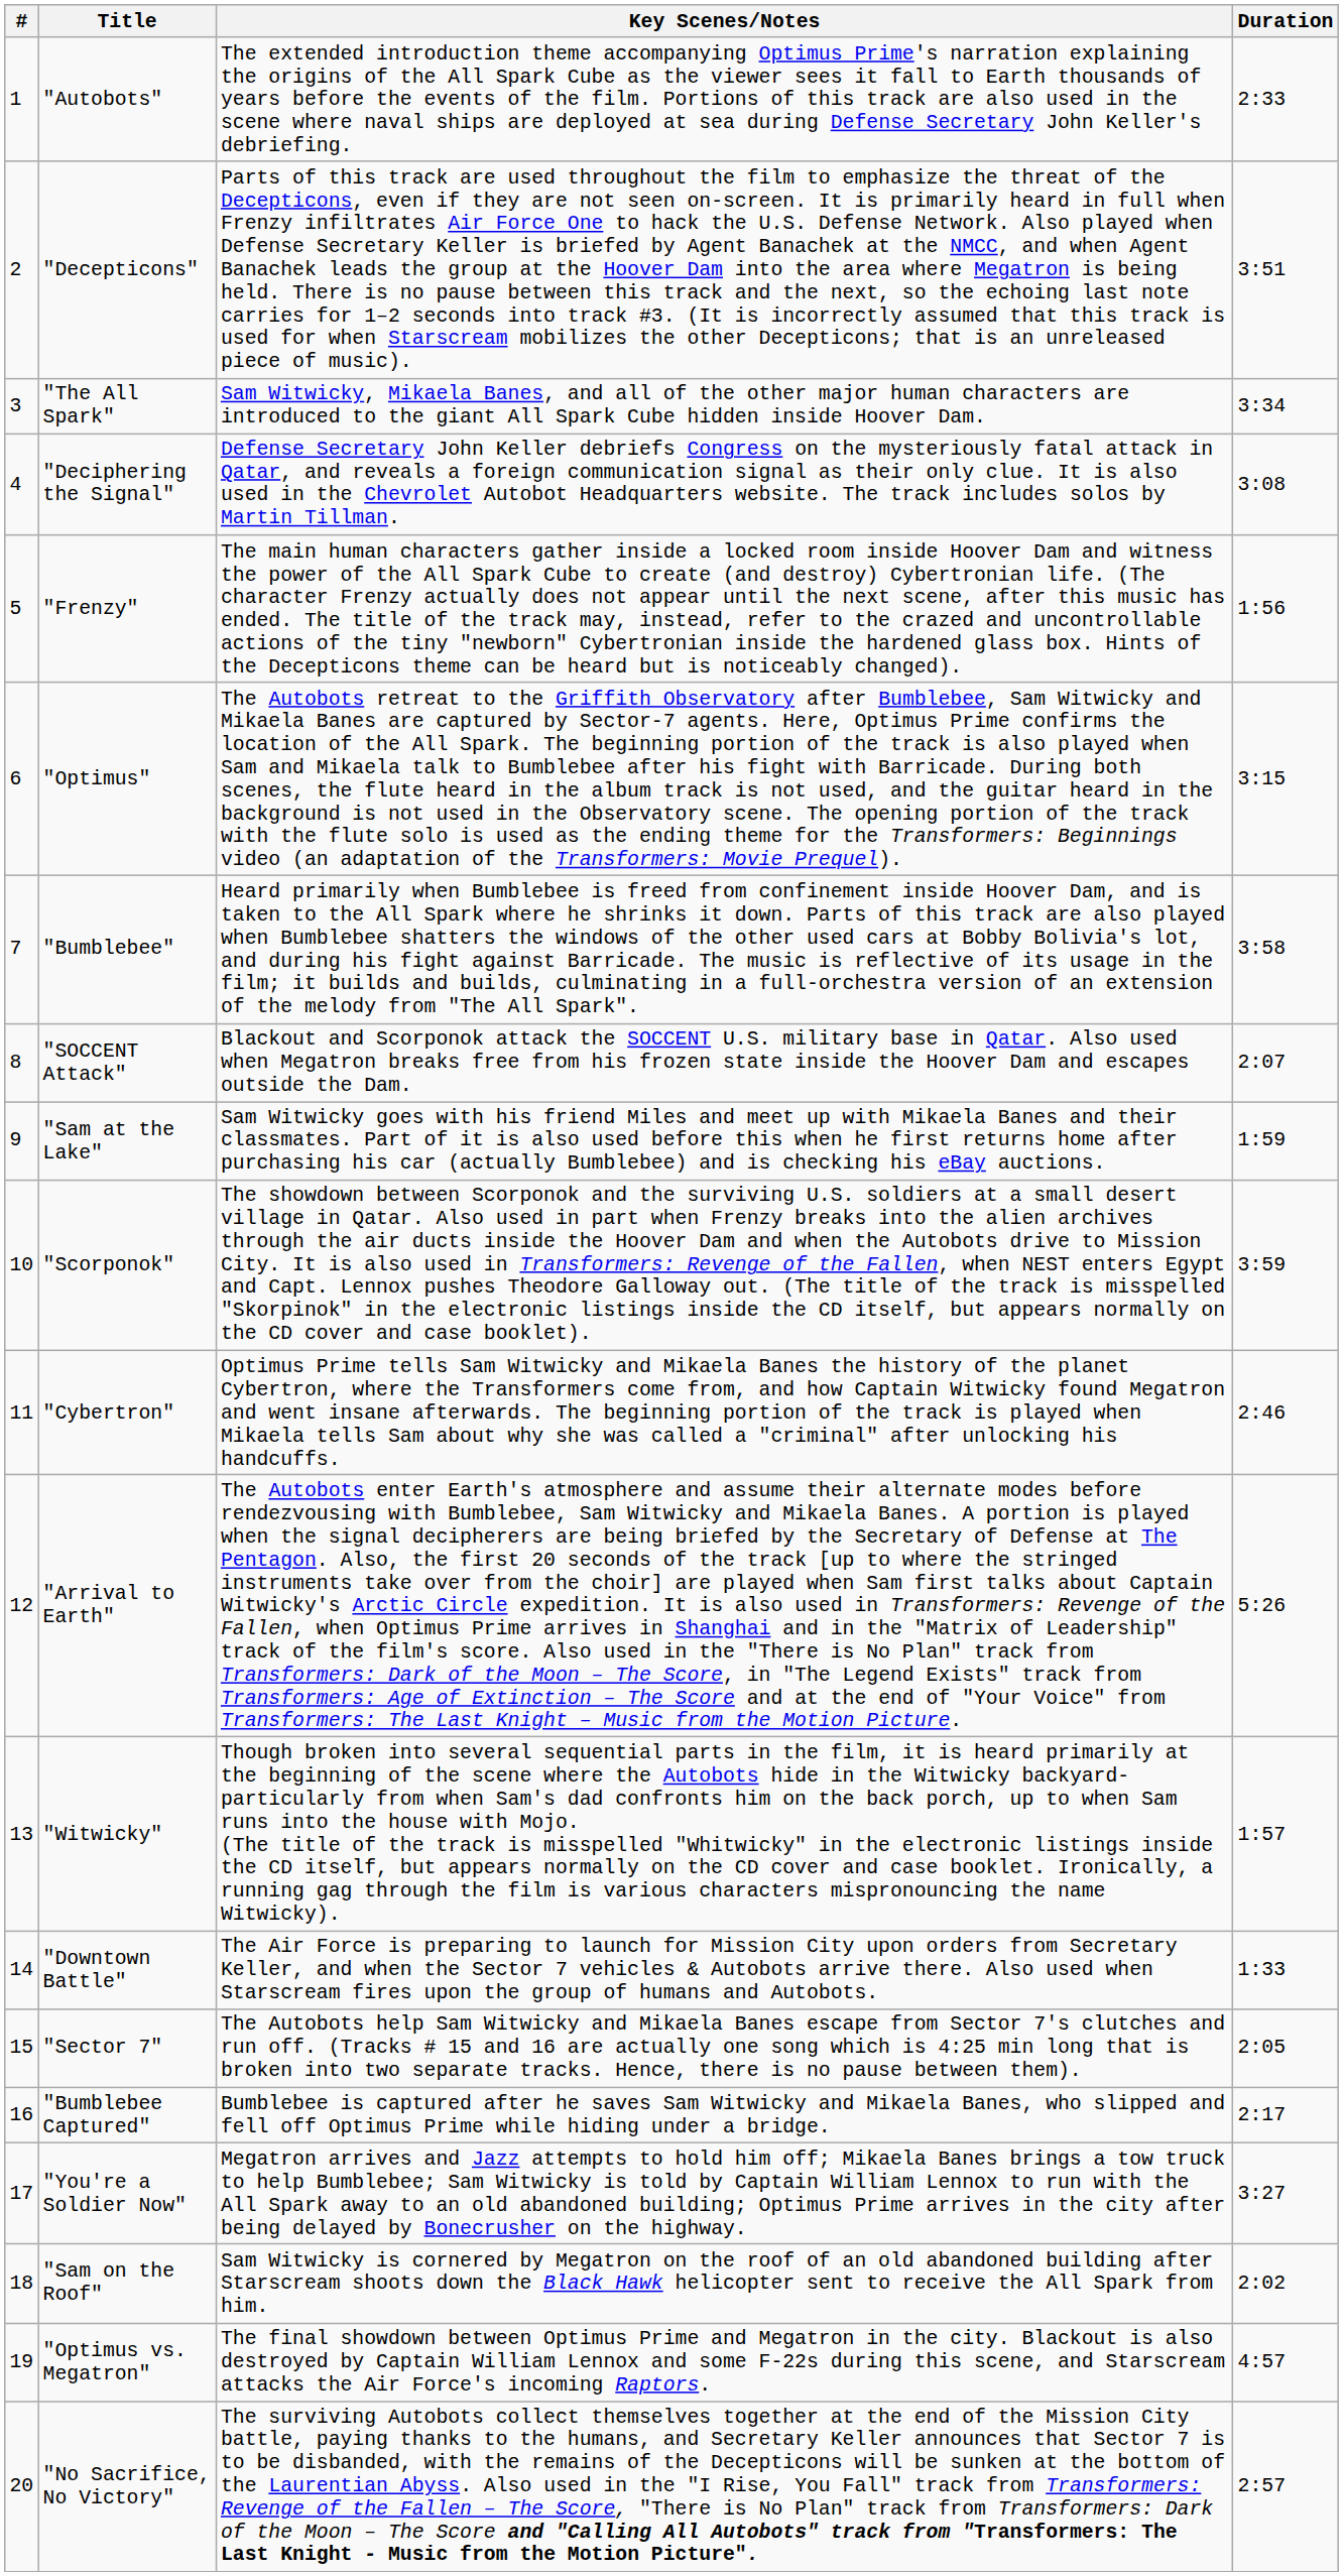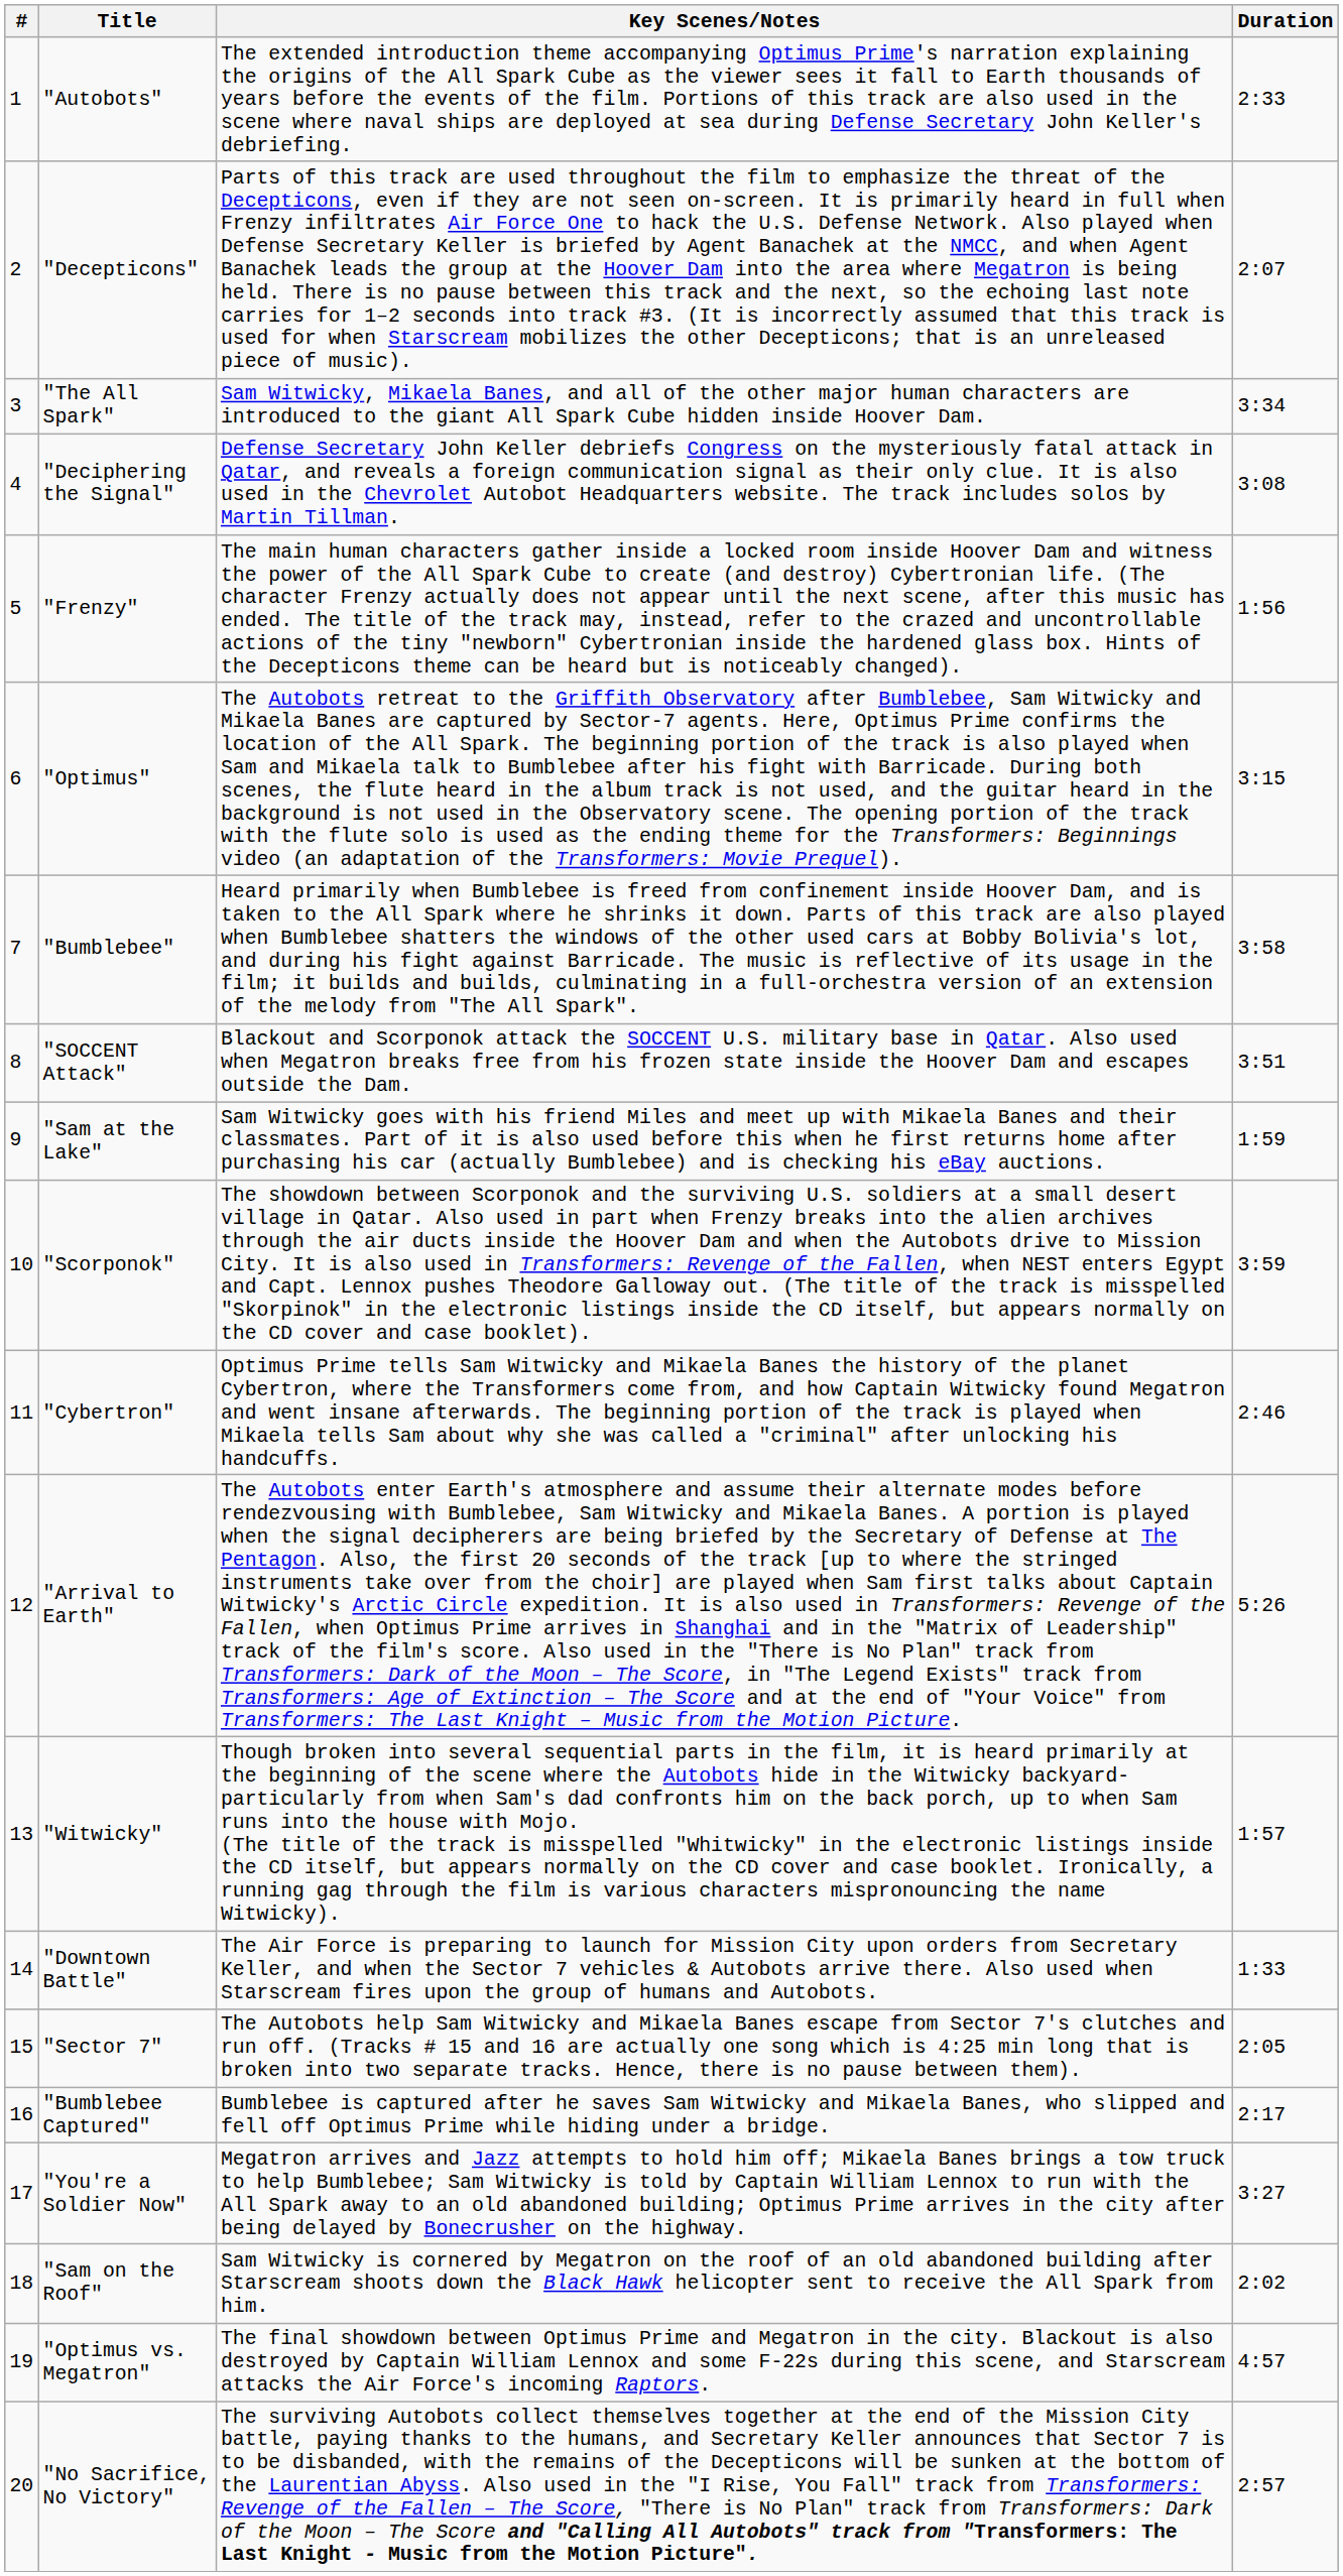"Decepticons" | Duration: 3:51 -> 2:07
"SOCCENT Attack" | Duration: 2:07 -> 3:51
